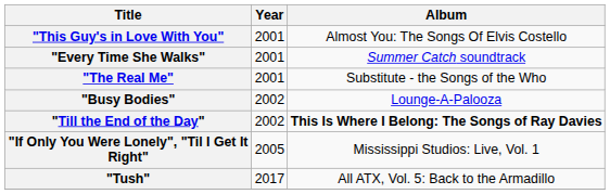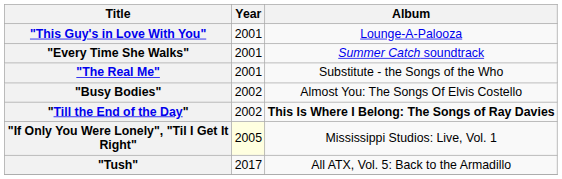"This Guy's in Love With You" | Album: Almost You: The Songs Of Elvis Costello -> Lounge-A-Palooza
"Busy Bodies" | Album: Lounge-A-Palooza -> Almost You: The Songs Of Elvis Costello
"If Only You Were Lonely", "Til I Get It Right" | Year: no background -> lightyellow background
